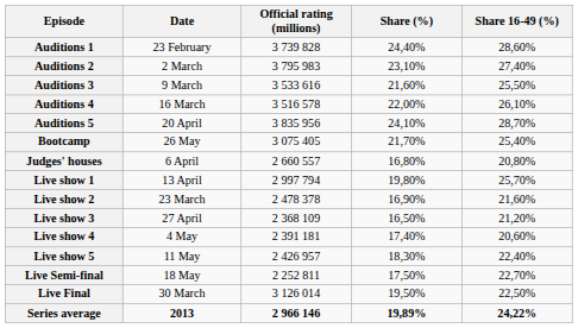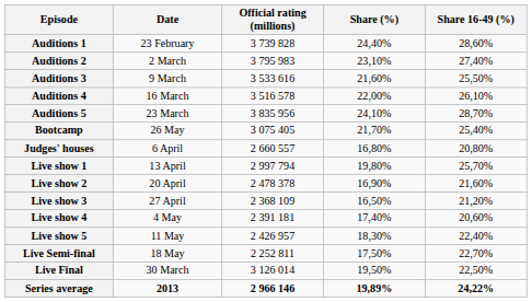Auditions 5 | Date: 20 April -> 23 March
Live show 2 | Date: 23 March -> 20 April
